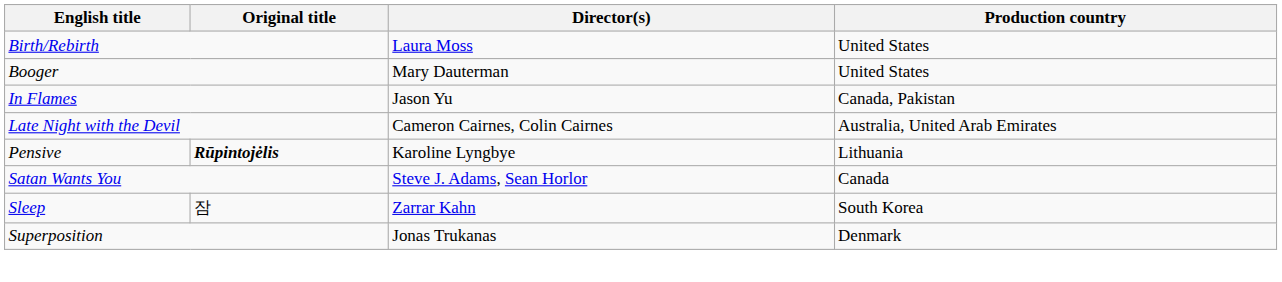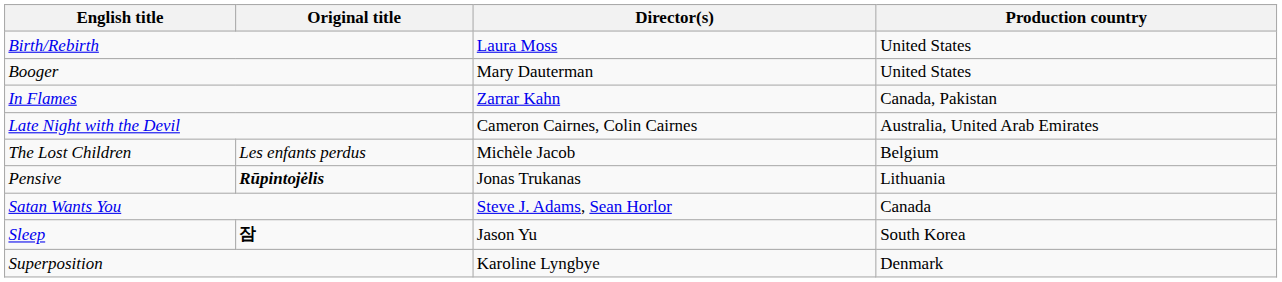In Flames | Director(s): Jason Yu -> Zarrar Kahn
+ row: The Lost Children | Les enfants perdus | Michèle Jacob | Belgium
Pensive | Director(s): Karoline Lyngbye -> Jonas Trukanas
Sleep | Original title: normal -> bold
Sleep | Director(s): Zarrar Kahn -> Jason Yu
Superposition | Director(s): Jonas Trukanas -> Karoline Lyngbye
